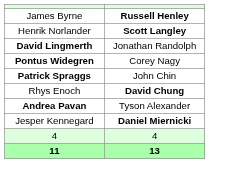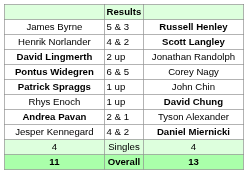+ column: Results | 5 & 3 | 4 & 2 | 2 up | 6 & 5 | 1 up | 1 up | 2 & 1 | 4 & 2 | Singles | Overall
